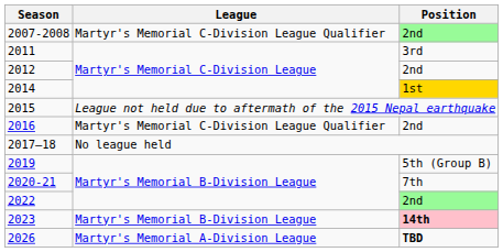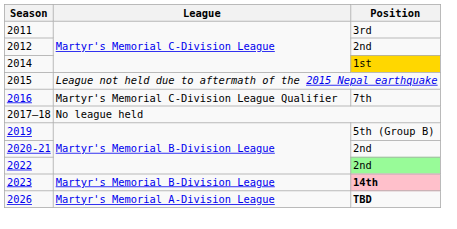- row: 2007-2008 | Martyr's Memorial C-Division League Qualifier | 2nd
2016 | Position: 2nd -> 7th
2020-21 | Position: 7th -> 2nd
